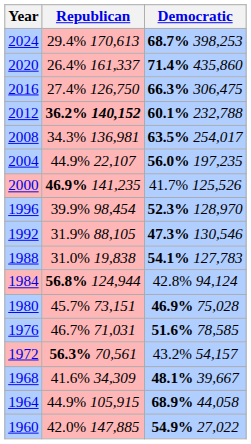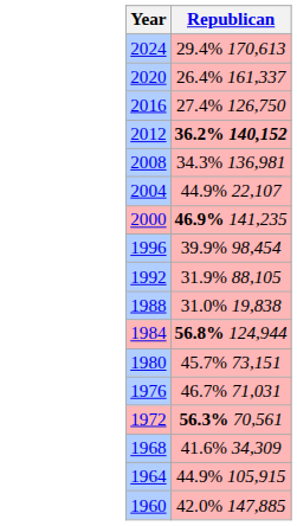- column: Democratic | 68.7% 398,253 | 71.4% 435,860 | 66.3% 306,475 | 60.1% 232,788 | 63.5% 254,017 | 56.0% 197,235 | 41.7% 125,526 | 52.3% 128,970 | 47.3% 130,546 | 54.1% 127,783 | 42.8% 94,124 | 46.9% 75,028 | 51.6% 78,585 | 43.2% 54,157 | 48.1% 39,667 | 68.9% 44,058 | 54.9% 27,022
